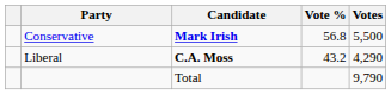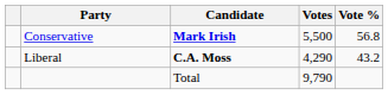columns swapped: Votes <-> Vote %
